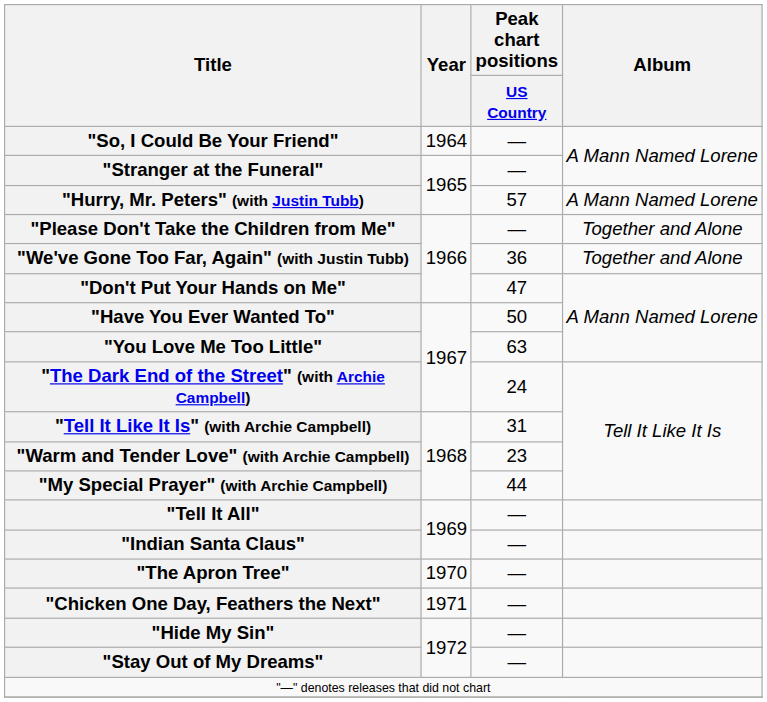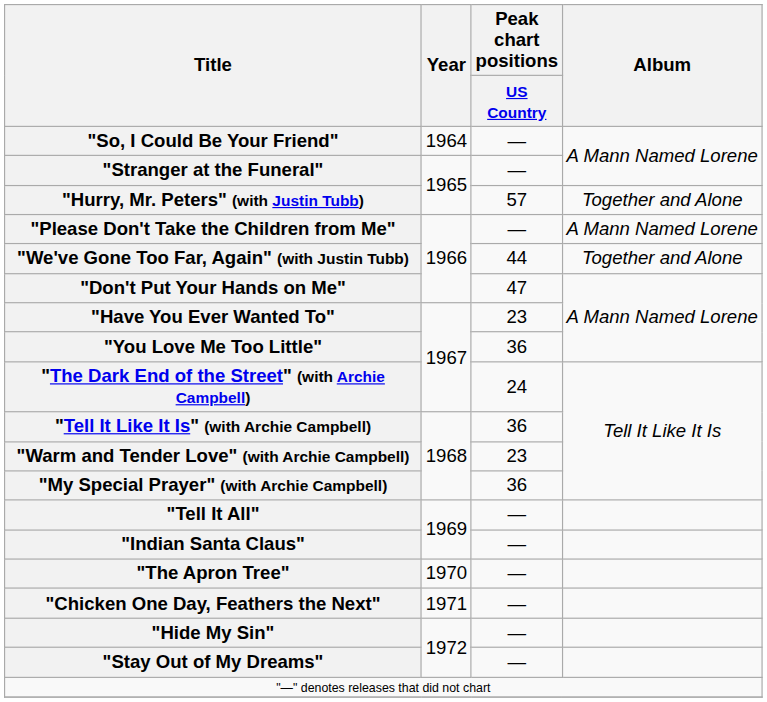"Hurry, Mr. Peters" (with Justin Tubb) | Album: A Mann Named Lorene -> Together and Alone
"Please Don't Take the Children from Me" | Album: Together and Alone -> A Mann Named Lorene
"We've Gone Too Far, Again" (with Justin Tubb) | Peak chart positions / US Country: 36 -> 44
"Have You Ever Wanted To" | Peak chart positions / US Country: 50 -> 23
"You Love Me Too Little" | Peak chart positions / US Country: 63 -> 36
"Tell It Like It Is" (with Archie Campbell) | Peak chart positions / US Country: 31 -> 36
"My Special Prayer" (with Archie Campbell) | Peak chart positions / US Country: 44 -> 36
